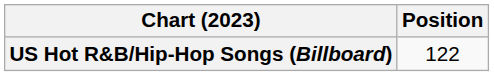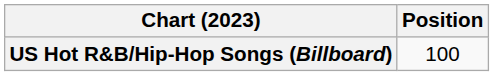US Hot R&B/Hip-Hop Songs (Billboard) | Position: 122 -> 100
